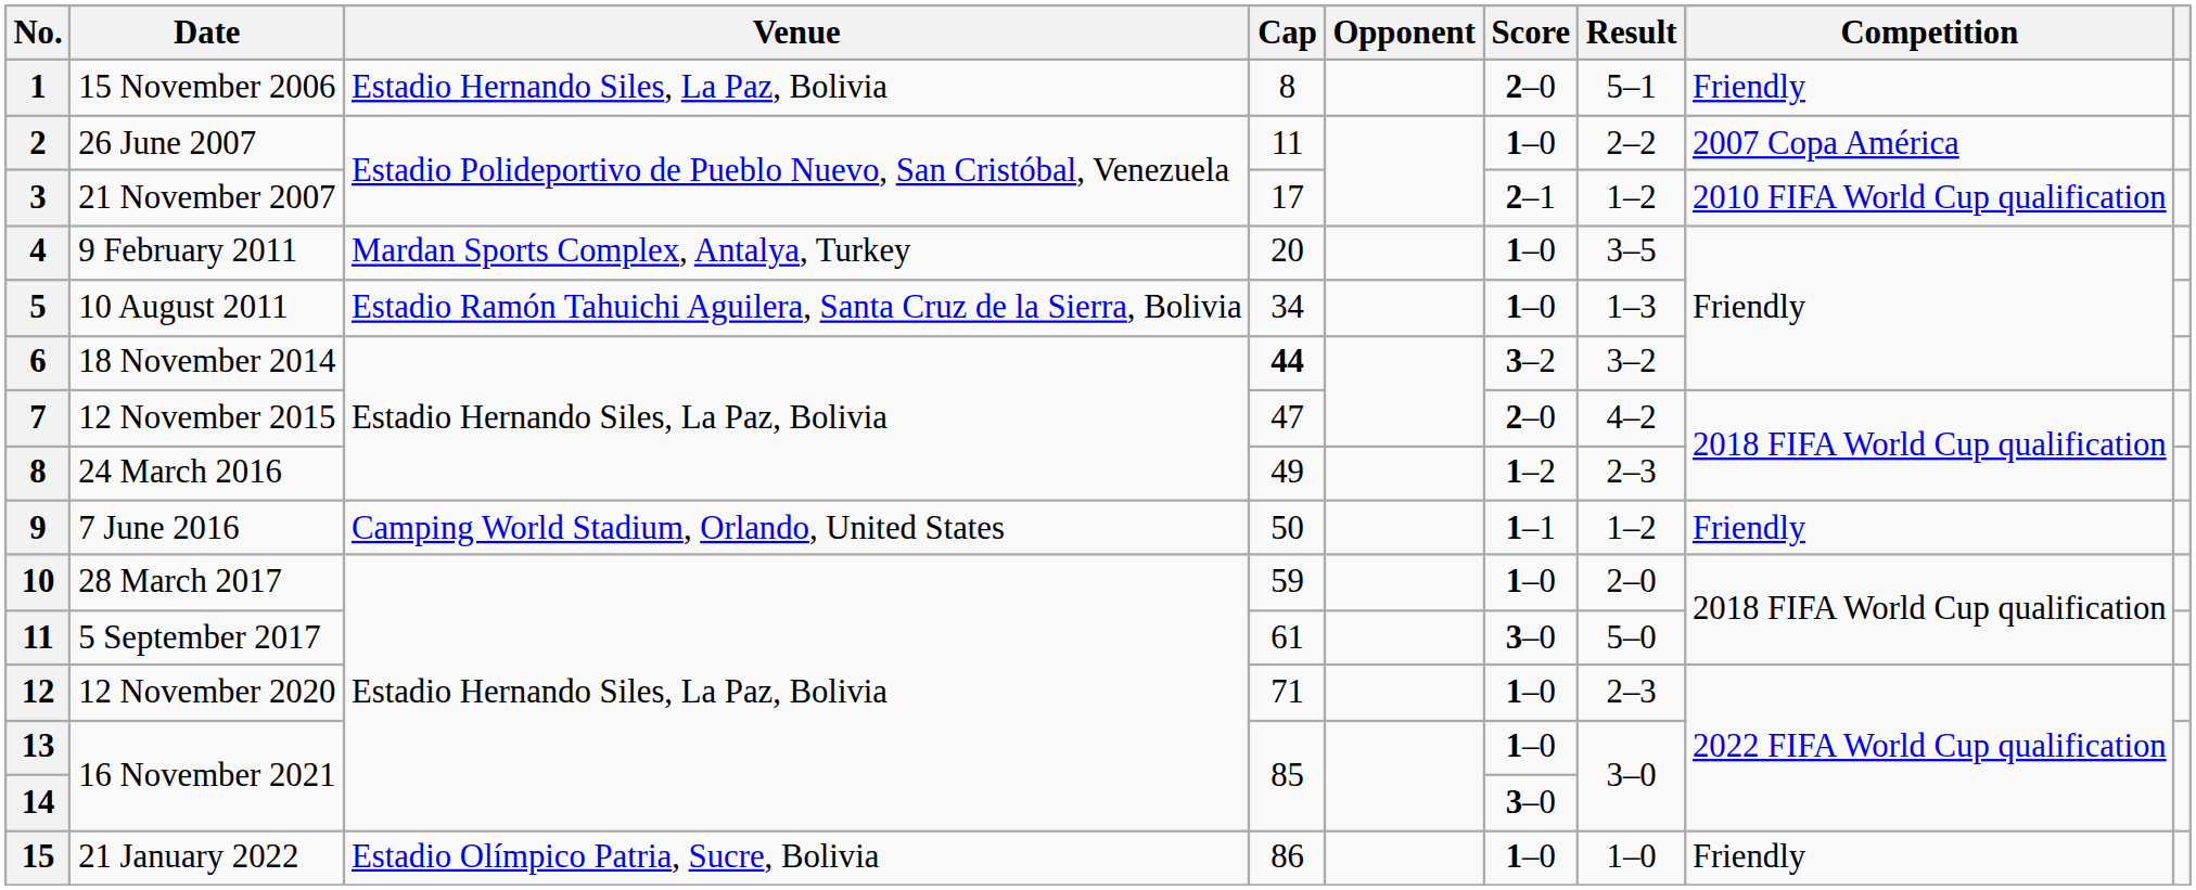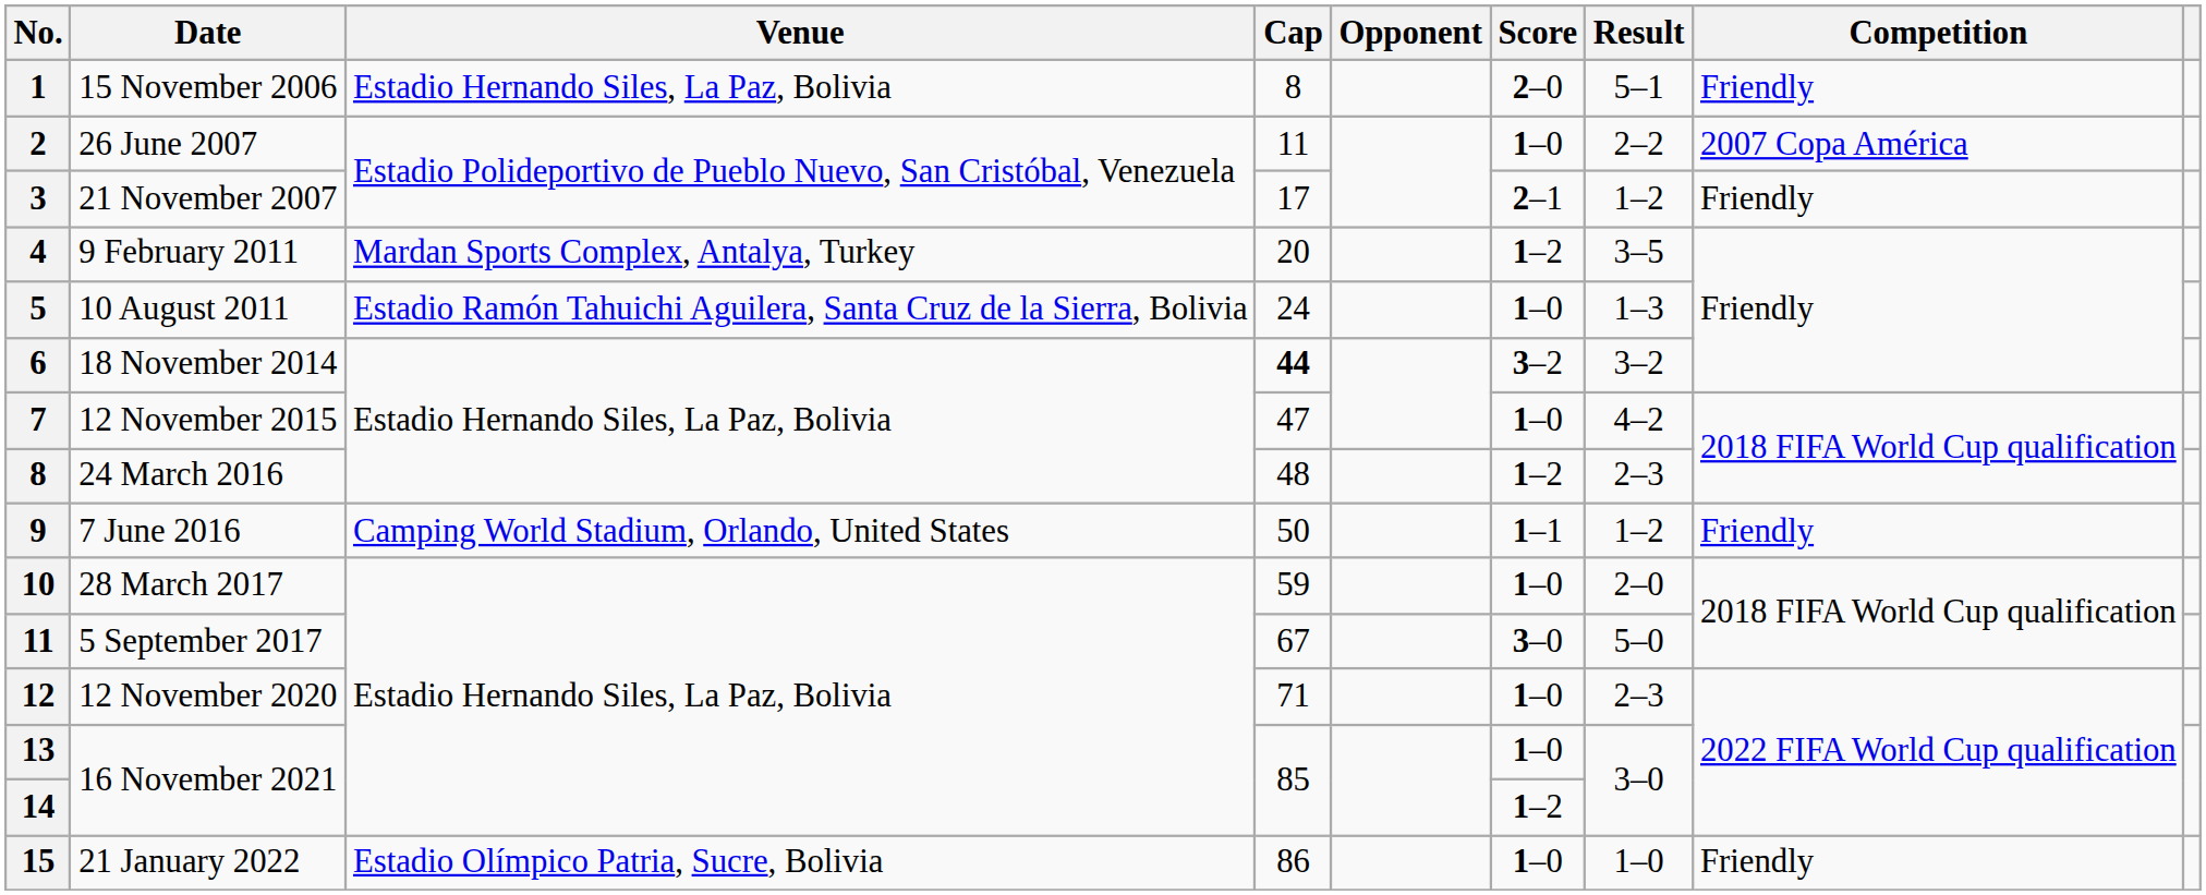21 November 2007 | Competition: 2010 FIFA World Cup qualification -> Friendly
9 February 2011 | Score: 1–0 -> 1–2
10 August 2011 | Cap: 34 -> 24
12 November 2015 | Score: 2–0 -> 1–0
24 March 2016 | Cap: 49 -> 48
5 September 2017 | Cap: 61 -> 67
14 / 16 November 2021 | Score: 3–0 -> 1–2
